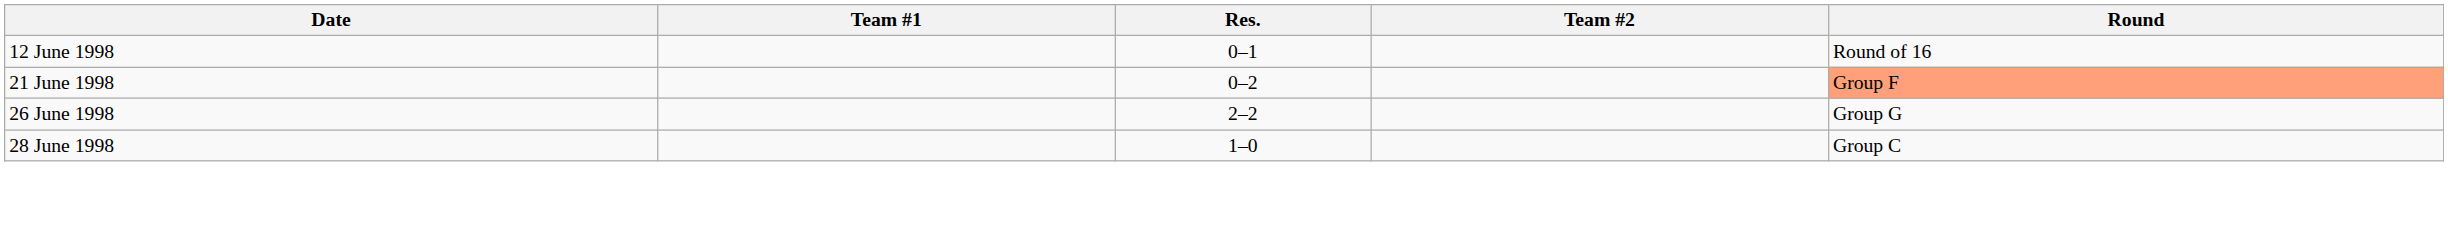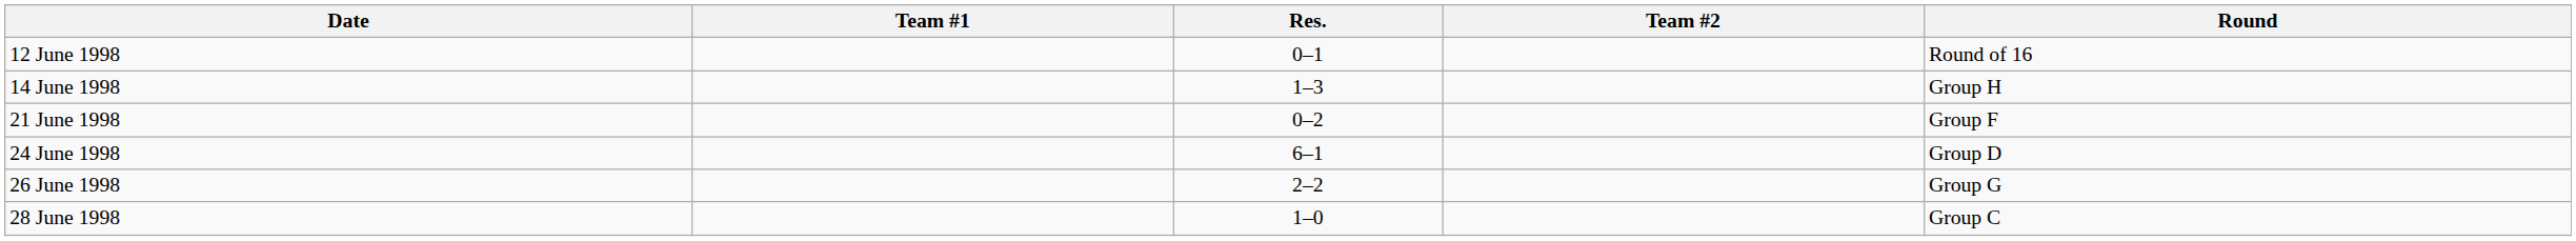+ row: 14 June 1998 | 1–3 | Group H
21 June 1998 | Round: lightsalmon background -> no background
+ row: 24 June 1998 | 6–1 | Group D
